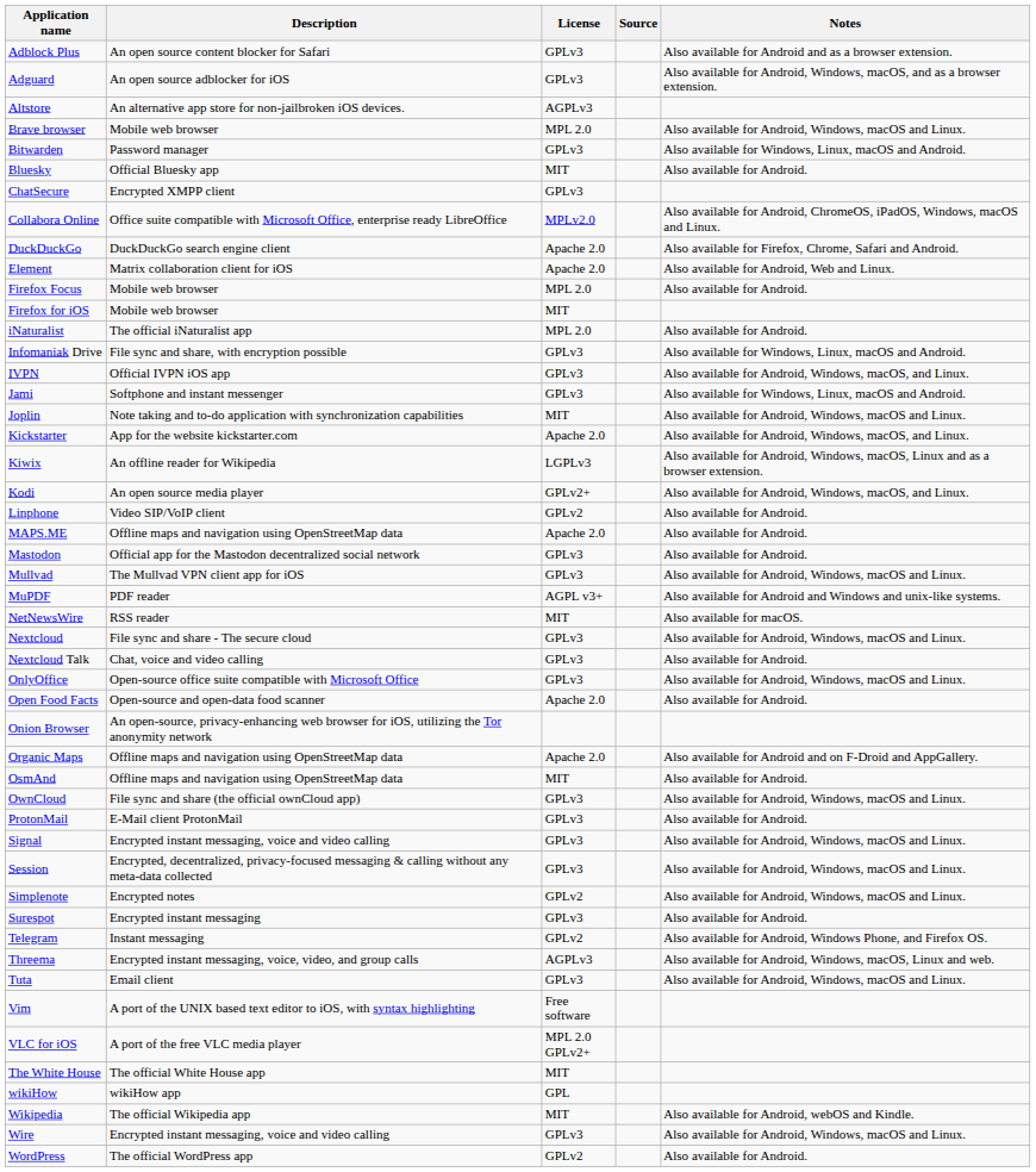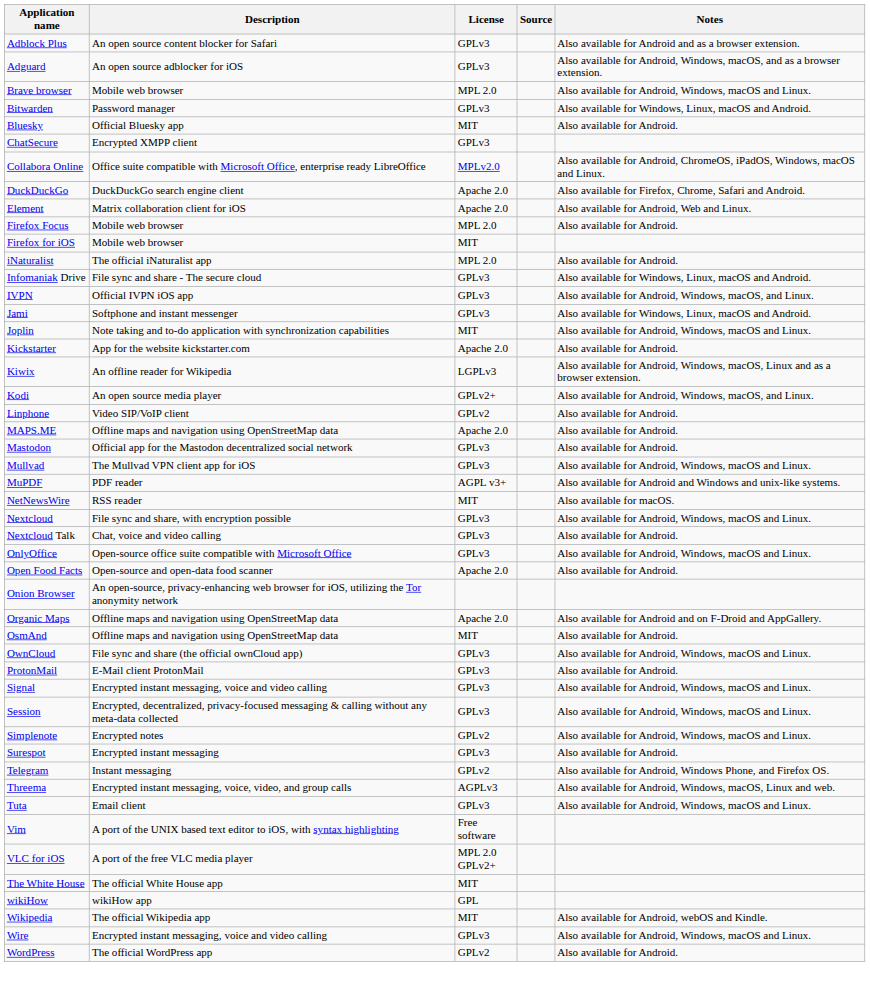- row: Altstore | An alternative app store for non-jailbroken iOS devices. | AGPLv3
Infomaniak Drive | Description: File sync and share, with encryption possible -> File sync and share - The secure cloud
Kickstarter | Notes: Also available for Android, Windows, macOS, and Linux. -> Also available for Android.
Nextcloud | Description: File sync and share - The secure cloud -> File sync and share, with encryption possible
